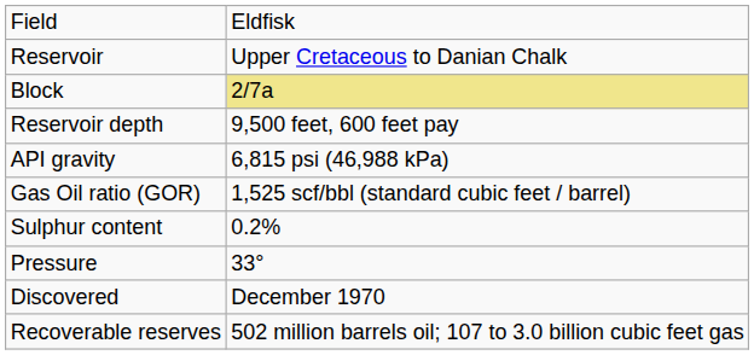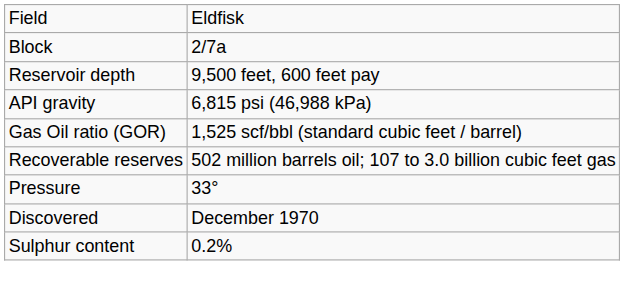- row: Reservoir | Upper Cretaceous to Danian Chalk
Block | column 2: khaki background -> no background
rows swapped: Sulphur content <-> Recoverable reserves
